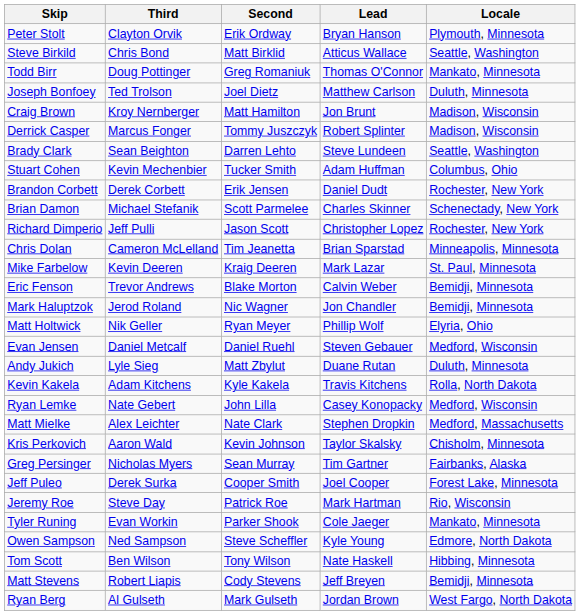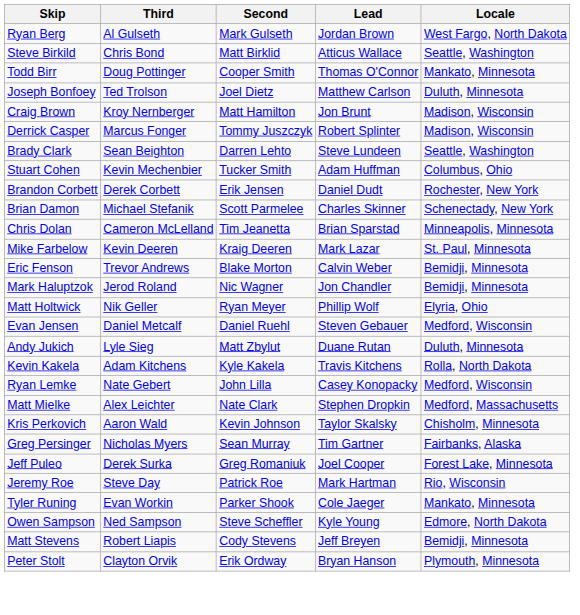rows swapped: Ryan Berg <-> Peter Stolt
Todd Birr | Second: Greg Romaniuk -> Cooper Smith
- row: Richard Dimperio | Jeff Pulli | Jason Scott | Christopher Lopez | Rochester, New York
Jeff Puleo | Second: Cooper Smith -> Greg Romaniuk
- row: Tom Scott | Ben Wilson | Tony Wilson | Nate Haskell | Hibbing, Minnesota
